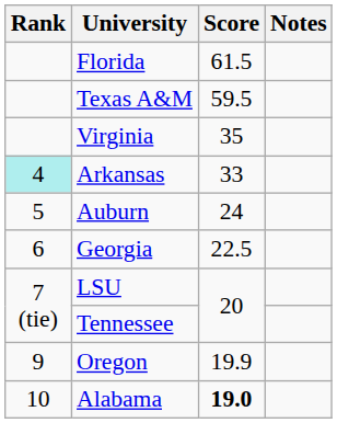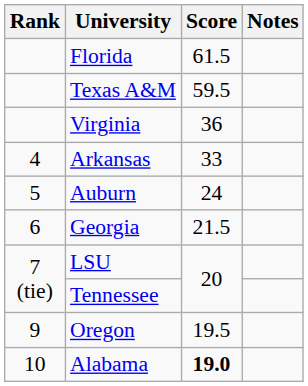Virginia | Score: 35 -> 36
Arkansas | Rank: paleturquoise background -> no background
Georgia | Score: 22.5 -> 21.5
Oregon | Score: 19.9 -> 19.5
